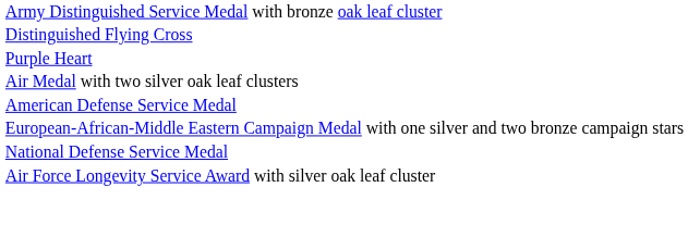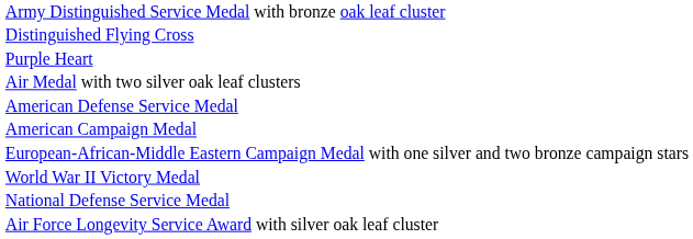+ row: American Campaign Medal
+ row: World War II Victory Medal
